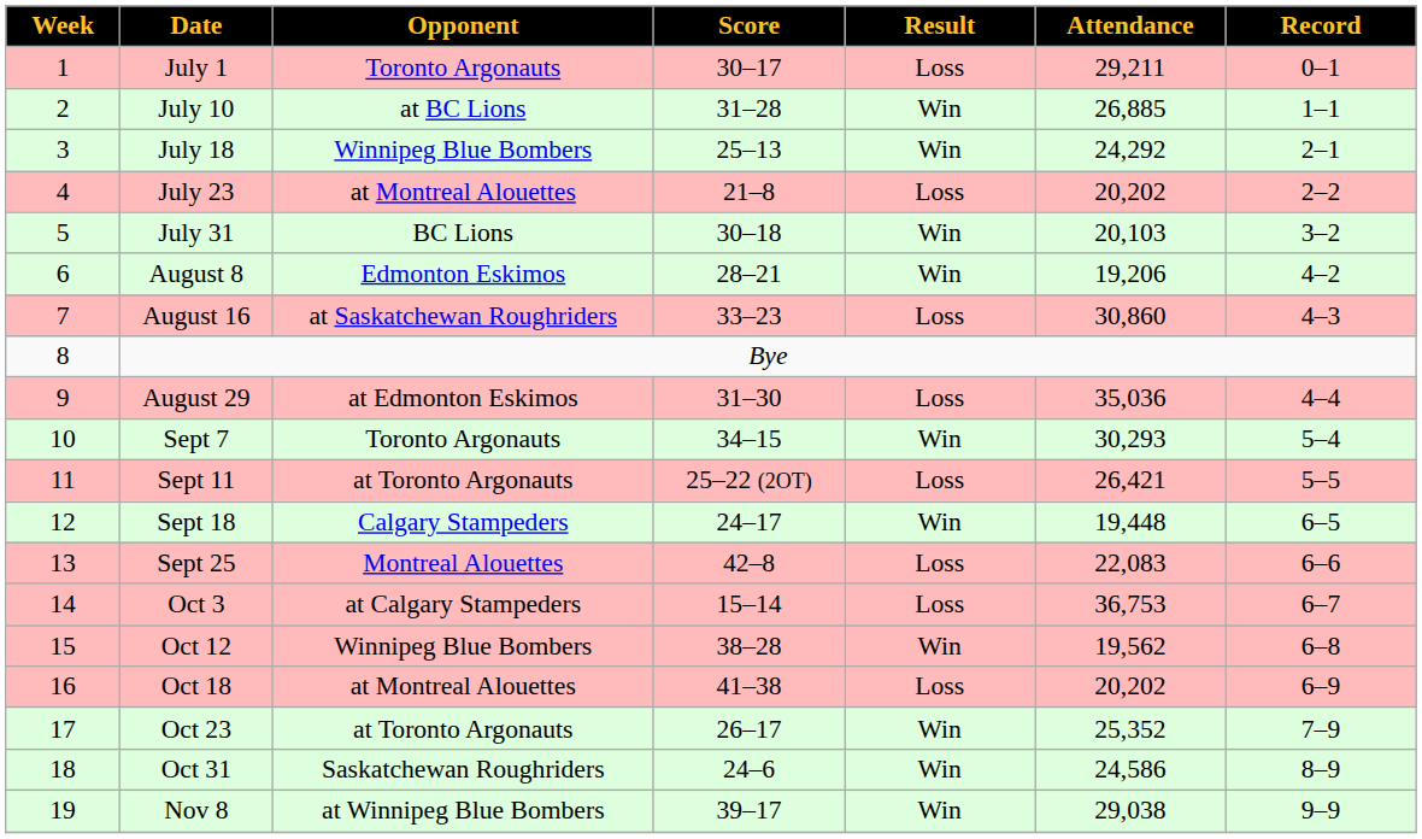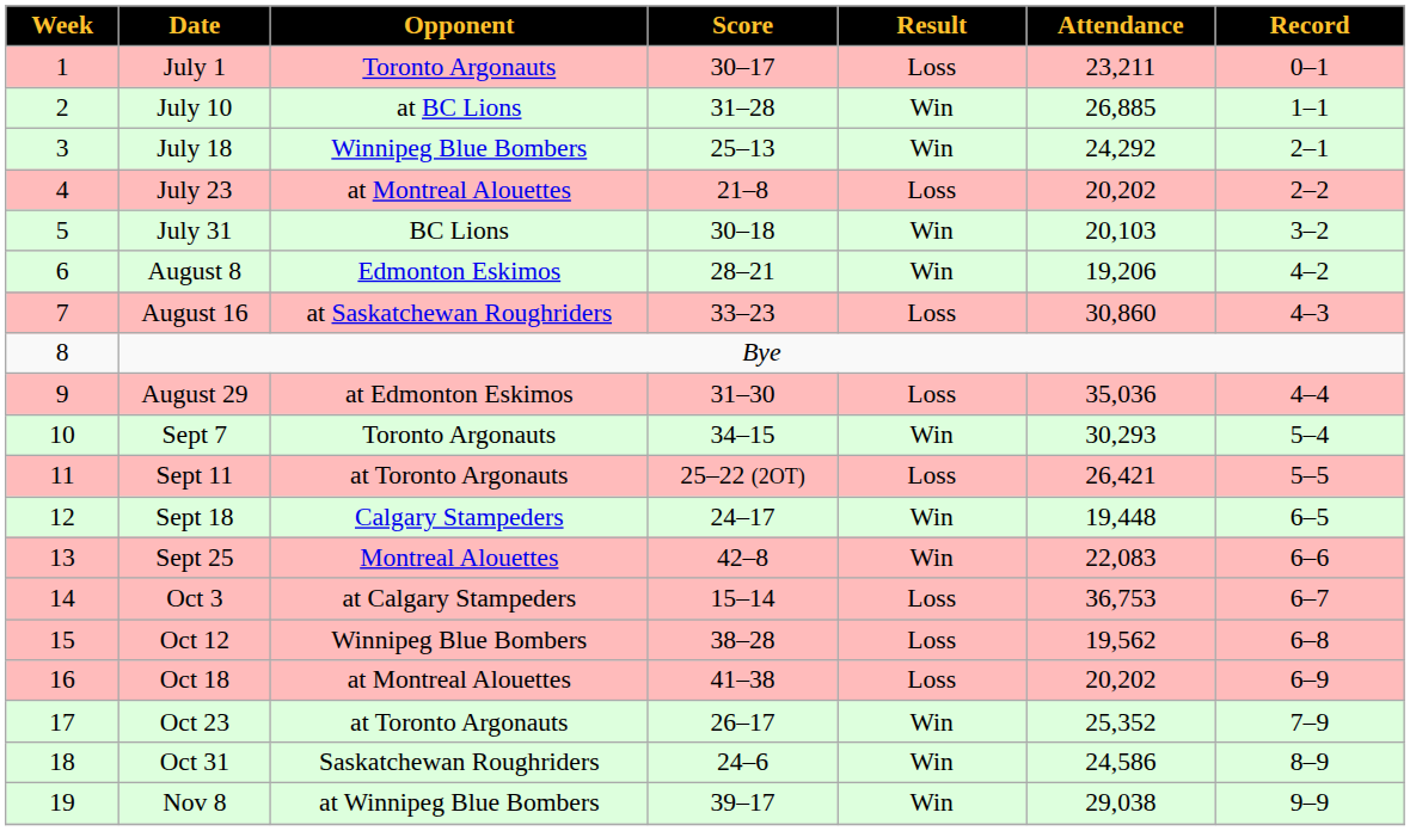July 1 | Attendance: 29,211 -> 23,211
Sept 25 | Result: Loss -> Win
Oct 12 | Result: Win -> Loss
